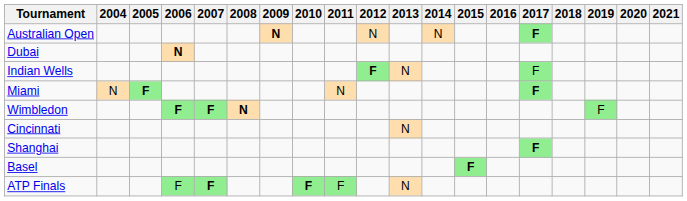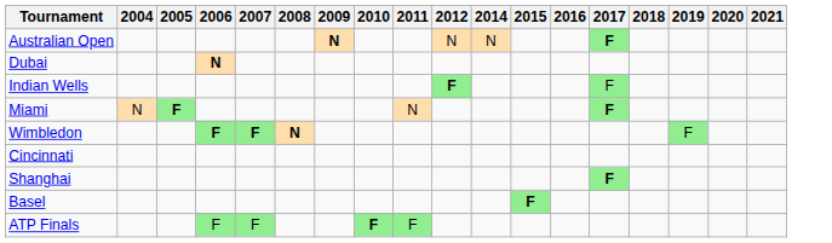- column: 2013 | N | N | N
ATP Finals | 2007: bold -> normal
